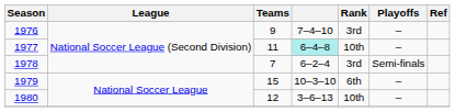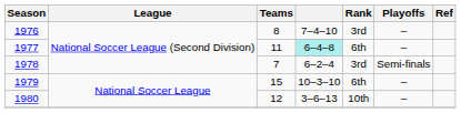1976 | Teams: 9 -> 8
1977 | Rank: 10th -> 6th
